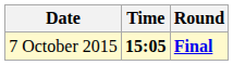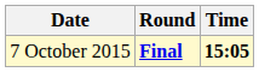columns swapped: Time <-> Round
